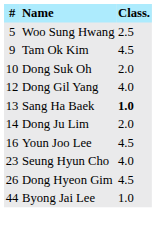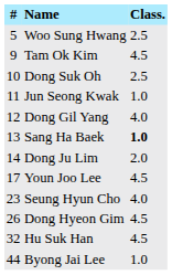Dong Suk Oh | Class.: 2.0 -> 2.5
+ row: 11 | Jun Seong Kwak | 1.0
Youn Joo Lee | #: 16 -> 17
+ row: 32 | Hu Suk Han | 4.5
